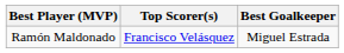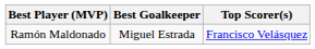columns swapped: Top Scorer(s) <-> Best Goalkeeper
